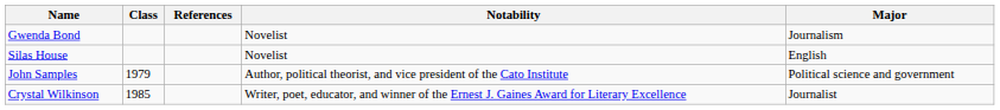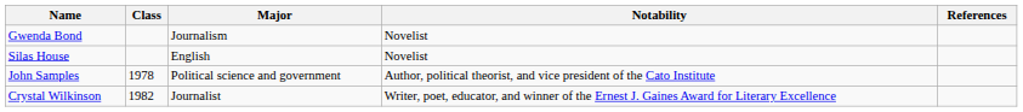columns swapped: Major <-> References
John Samples | Class: 1979 -> 1978
Crystal Wilkinson | Class: 1985 -> 1982
